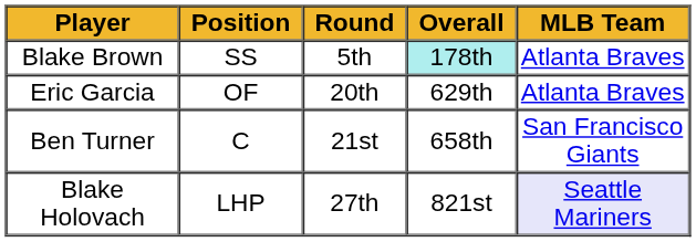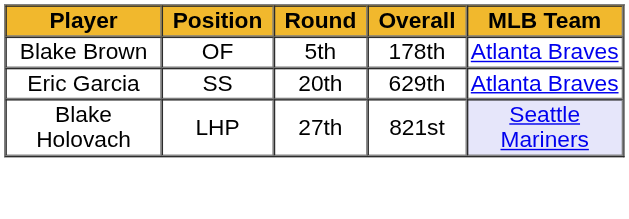Blake Brown | Position: SS -> OF
Blake Brown | Overall: paleturquoise background -> no background
Eric Garcia | Position: OF -> SS
- row: Ben Turner | C | 21st | 658th | San Francisco Giants
